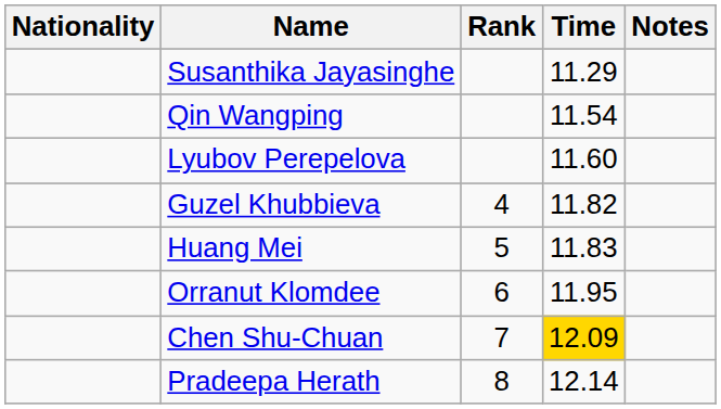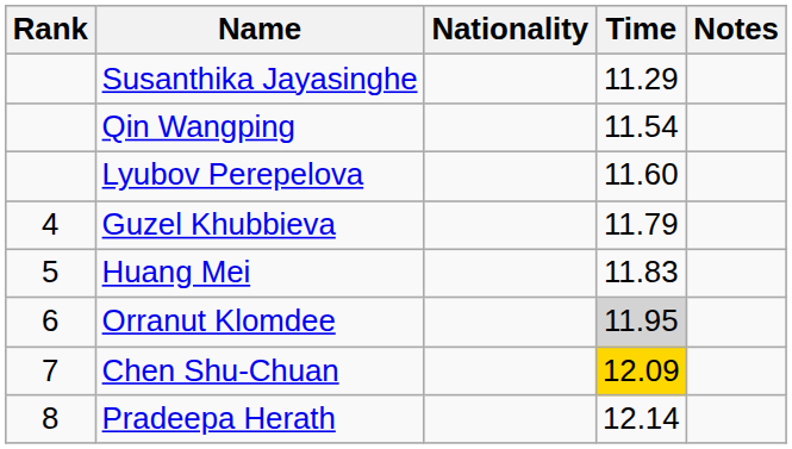columns swapped: Rank <-> Nationality
Guzel Khubbieva | Time: 11.82 -> 11.79
Orranut Klomdee | Time: no background -> lightgrey background
